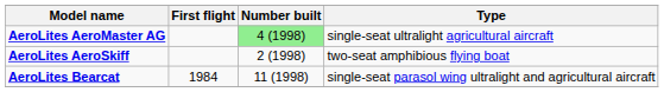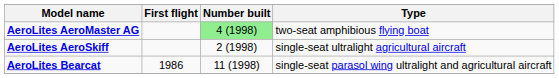AeroLites AeroMaster AG | Type: single-seat ultralight agricultural aircraft -> two-seat amphibious flying boat
AeroLites AeroSkiff | Type: two-seat amphibious flying boat -> single-seat ultralight agricultural aircraft
AeroLites Bearcat | First flight: 1984 -> 1986
